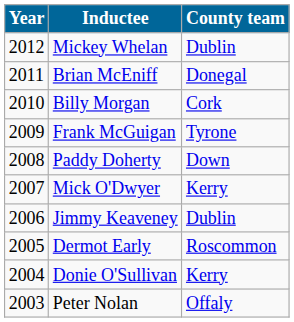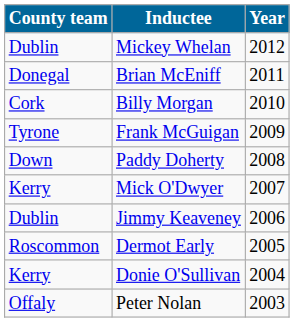columns swapped: Year <-> County team
